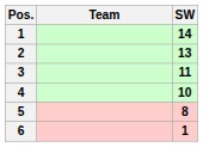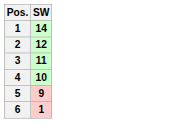- column: Team
2 | SW: 13 -> 12
5 | SW: 8 -> 9
